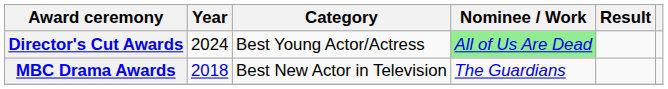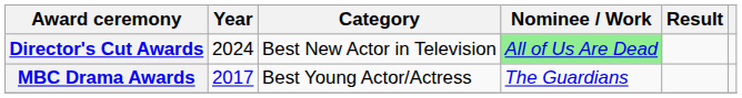Director's Cut Awards | Category: Best Young Actor/Actress -> Best New Actor in Television
MBC Drama Awards | Year: 2018 -> 2017
MBC Drama Awards | Category: Best New Actor in Television -> Best Young Actor/Actress
